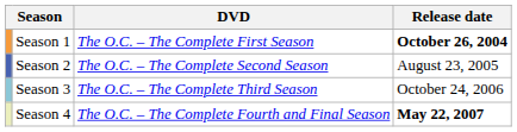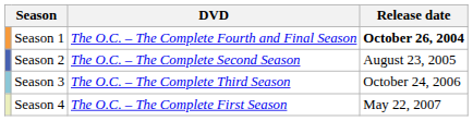Season 1 | DVD: The O.C. – The Complete First Season -> The O.C. – The Complete Fourth and Final Season
Season 4 | DVD: The O.C. – The Complete Fourth and Final Season -> The O.C. – The Complete First Season
Season 4 | Release date: bold -> normal
